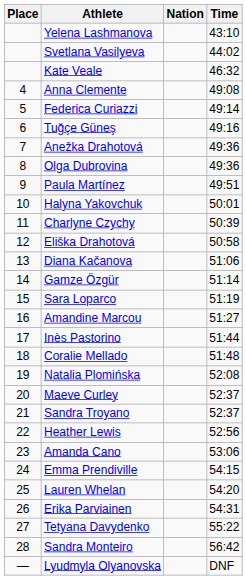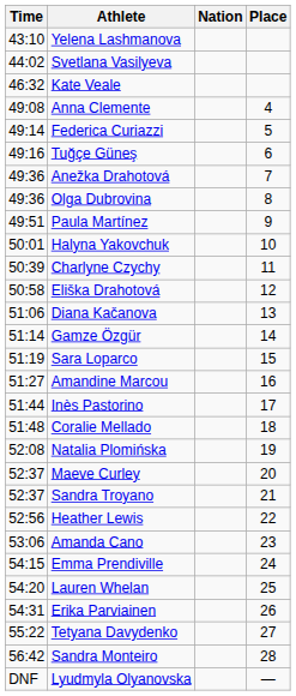columns swapped: Place <-> Time
